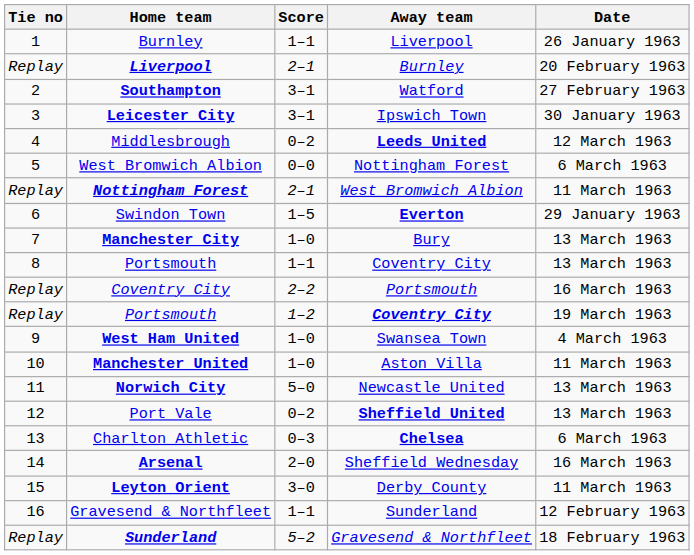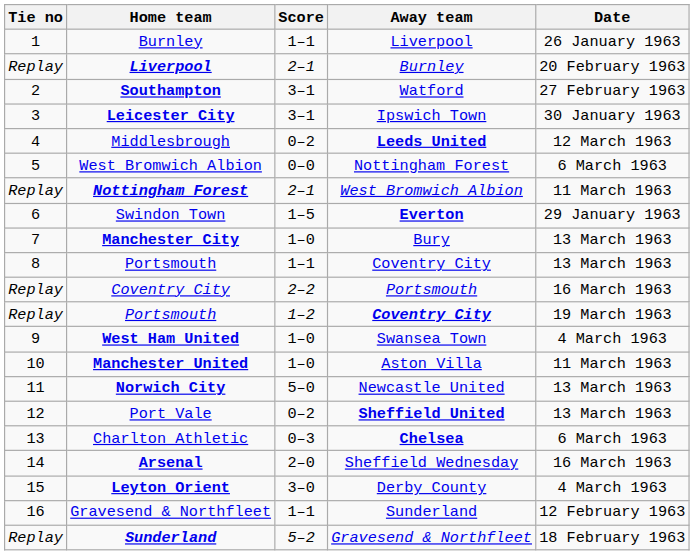Leyton Orient | Date: 11 March 1963 -> 4 March 1963
